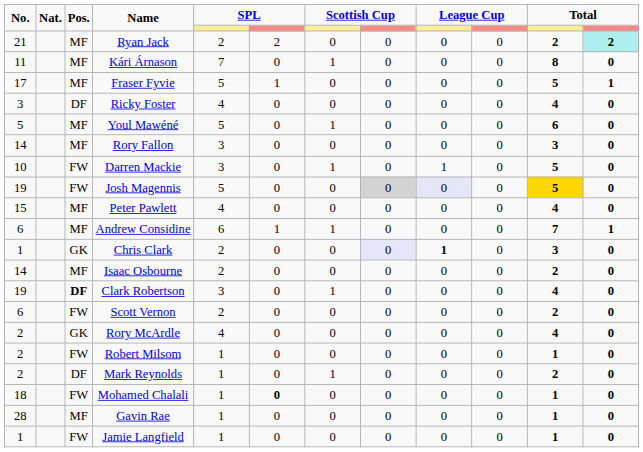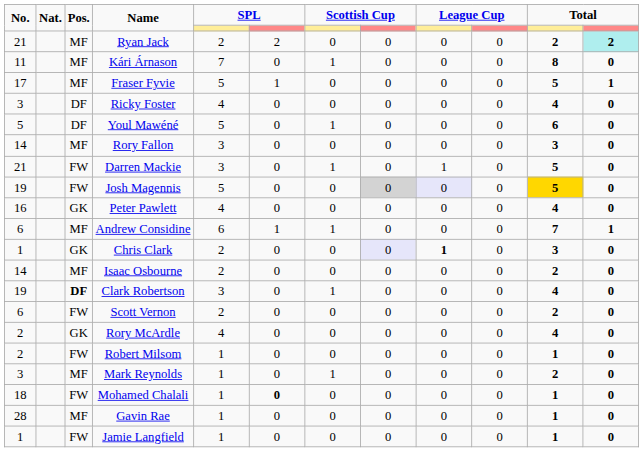Youl Mawéné | Pos.: MF -> DF
Darren Mackie | No.: 10 -> 21
Peter Pawlett | No.: 15 -> 16
Peter Pawlett | Pos.: MF -> GK
Mark Reynolds | No.: 2 -> 3
Mark Reynolds | Pos.: DF -> MF
